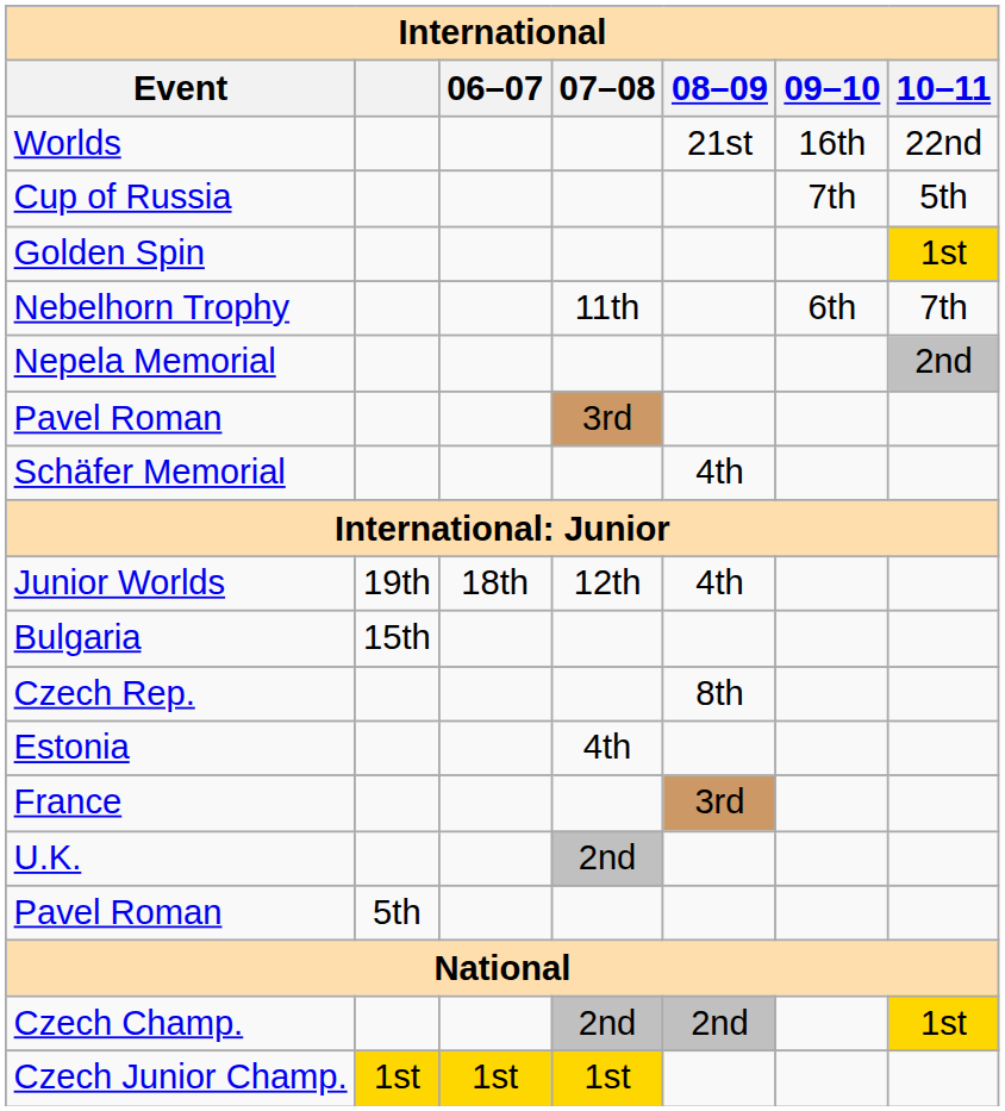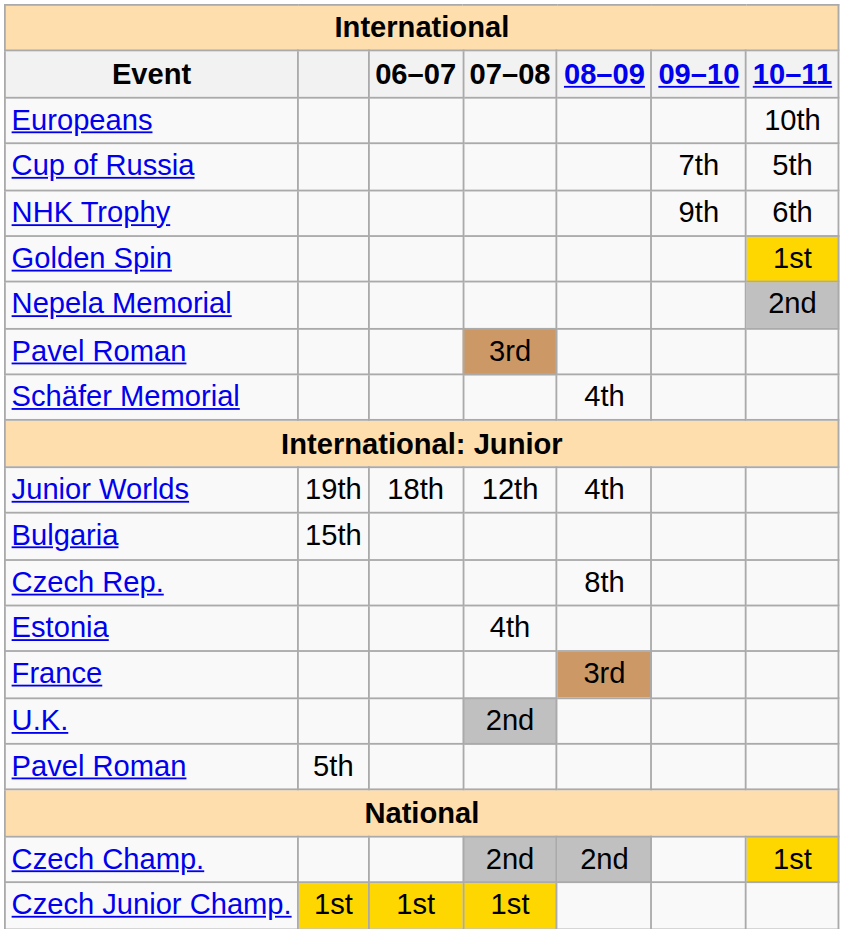- row: Worlds | 21st | 16th | 22nd
+ row: Europeans | 10th
+ row: NHK Trophy | 9th | 6th
- row: Nebelhorn Trophy | 11th | 6th | 7th
